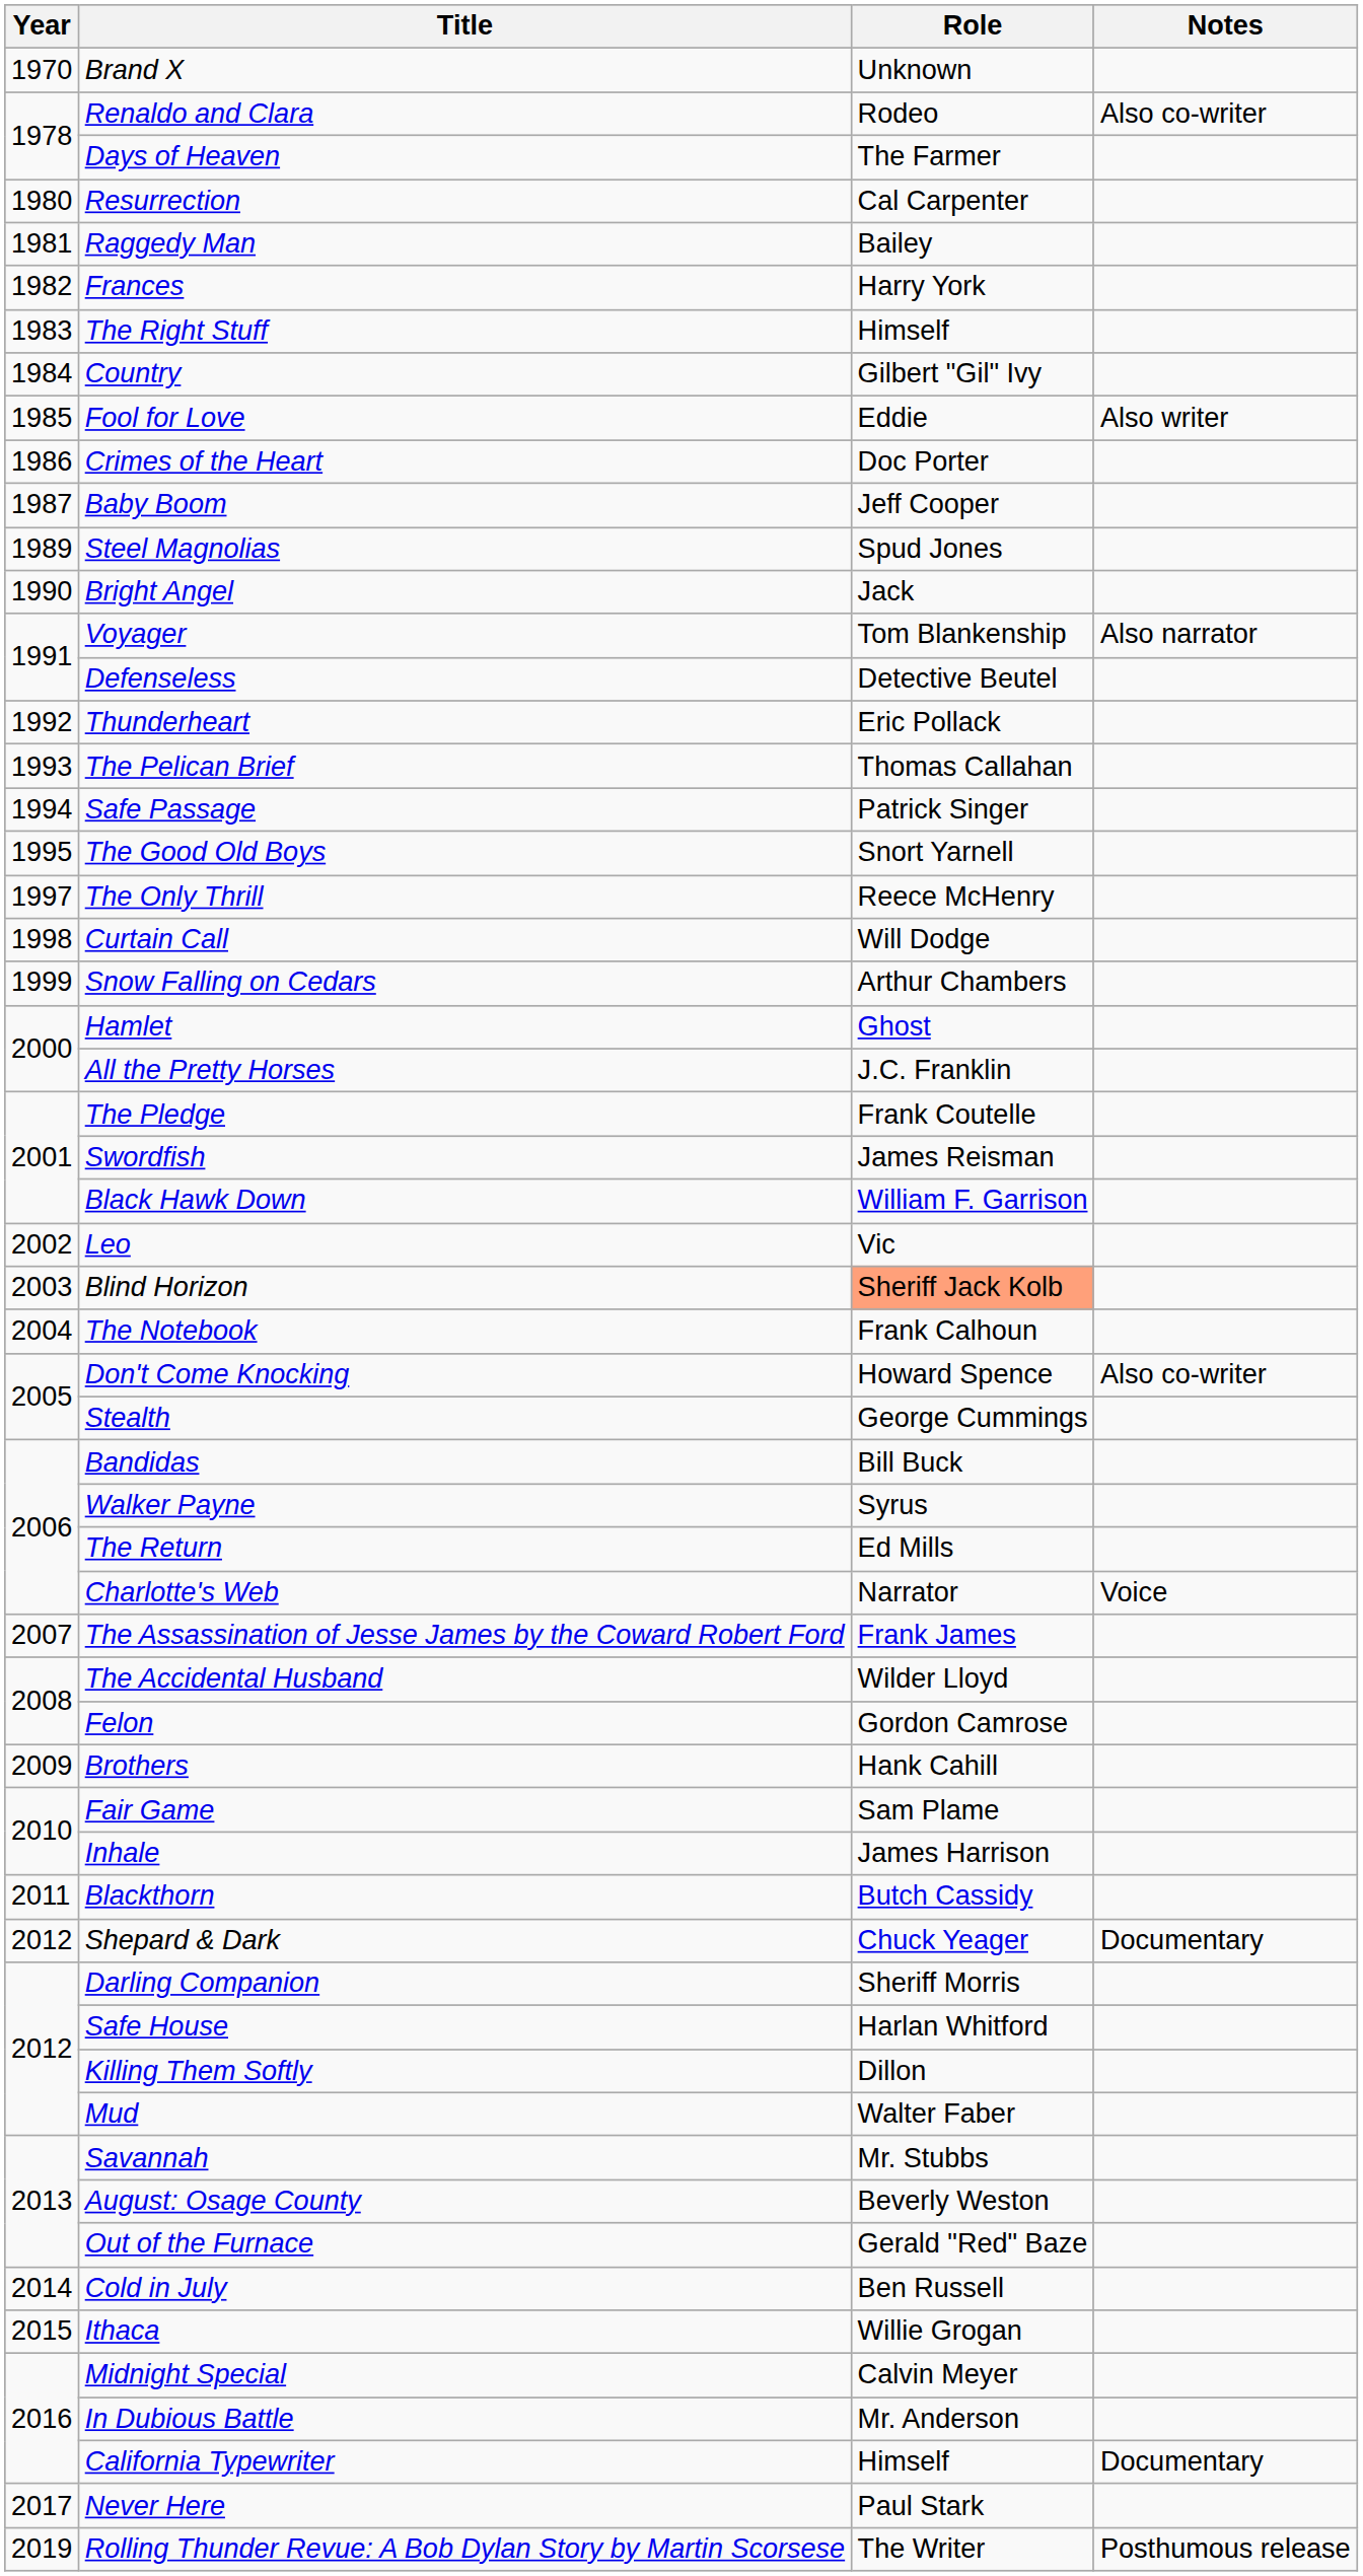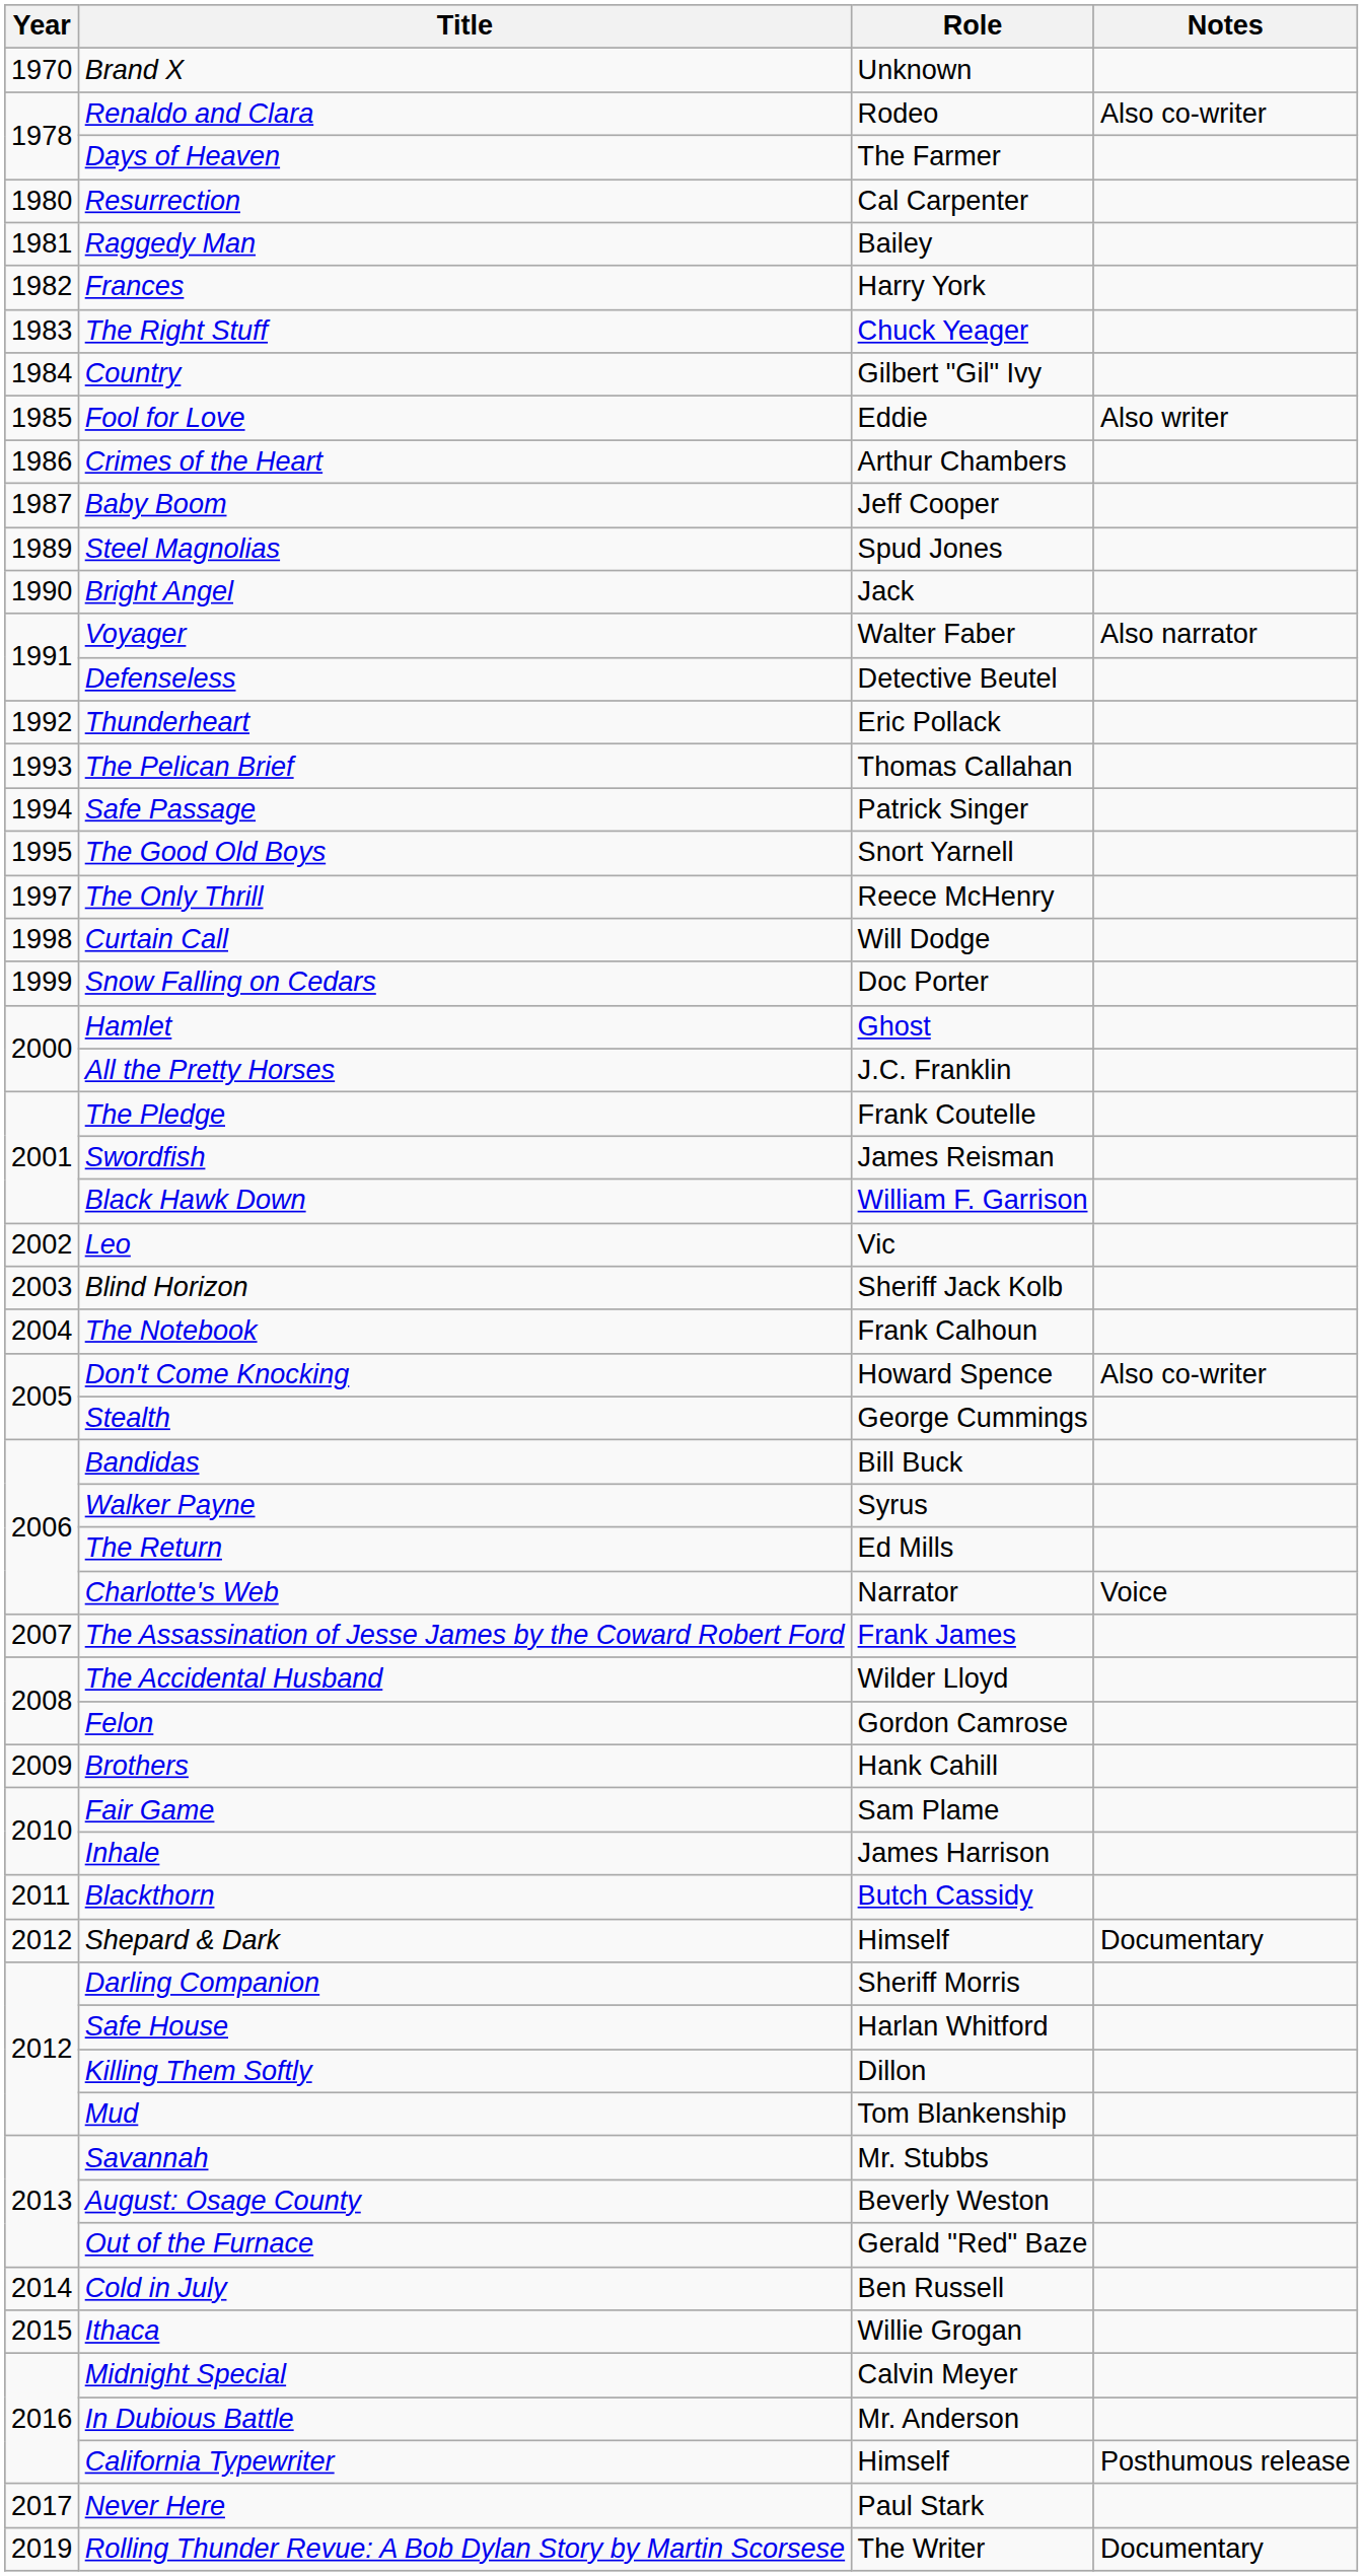The Right Stuff | Role: Himself -> Chuck Yeager
Crimes of the Heart | Role: Doc Porter -> Arthur Chambers
Voyager | Role: Tom Blankenship -> Walter Faber
Snow Falling on Cedars | Role: Arthur Chambers -> Doc Porter
Blind Horizon | Role: lightsalmon background -> no background
Shepard & Dark | Role: Chuck Yeager -> Himself
Mud | Role: Walter Faber -> Tom Blankenship
California Typewriter | Notes: Documentary -> Posthumous release
Rolling Thunder Revue: A Bob Dylan Story by Martin Scorsese | Notes: Posthumous release -> Documentary
